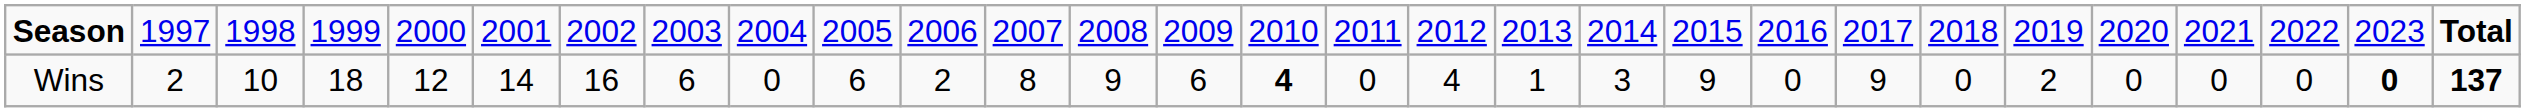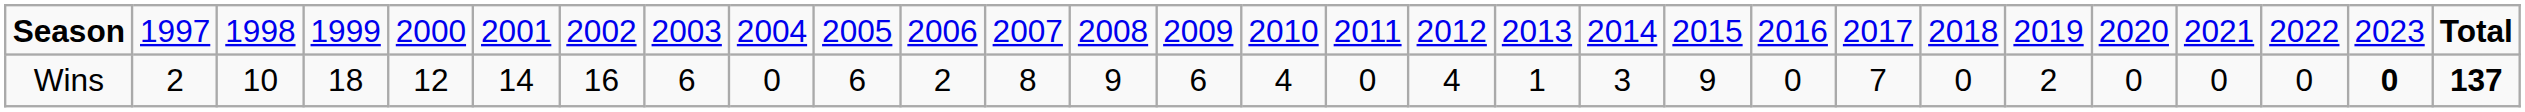Wins | column 15: bold -> normal
Wins | column 22: 9 -> 7
